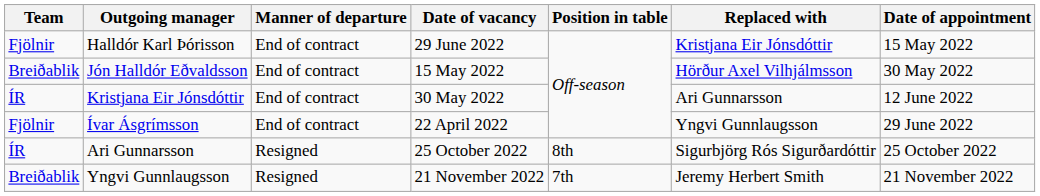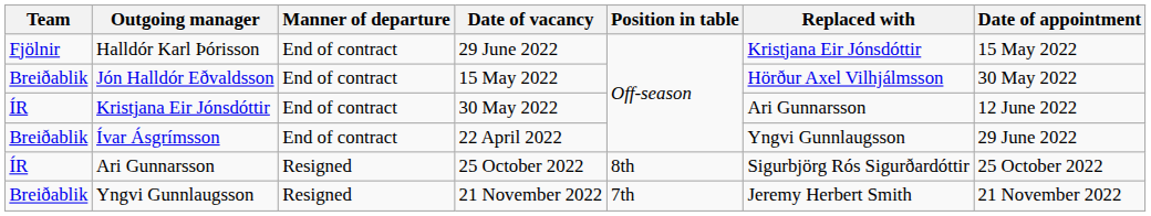Ívar Ásgrímsson | Team: Fjölnir -> Breiðablik
